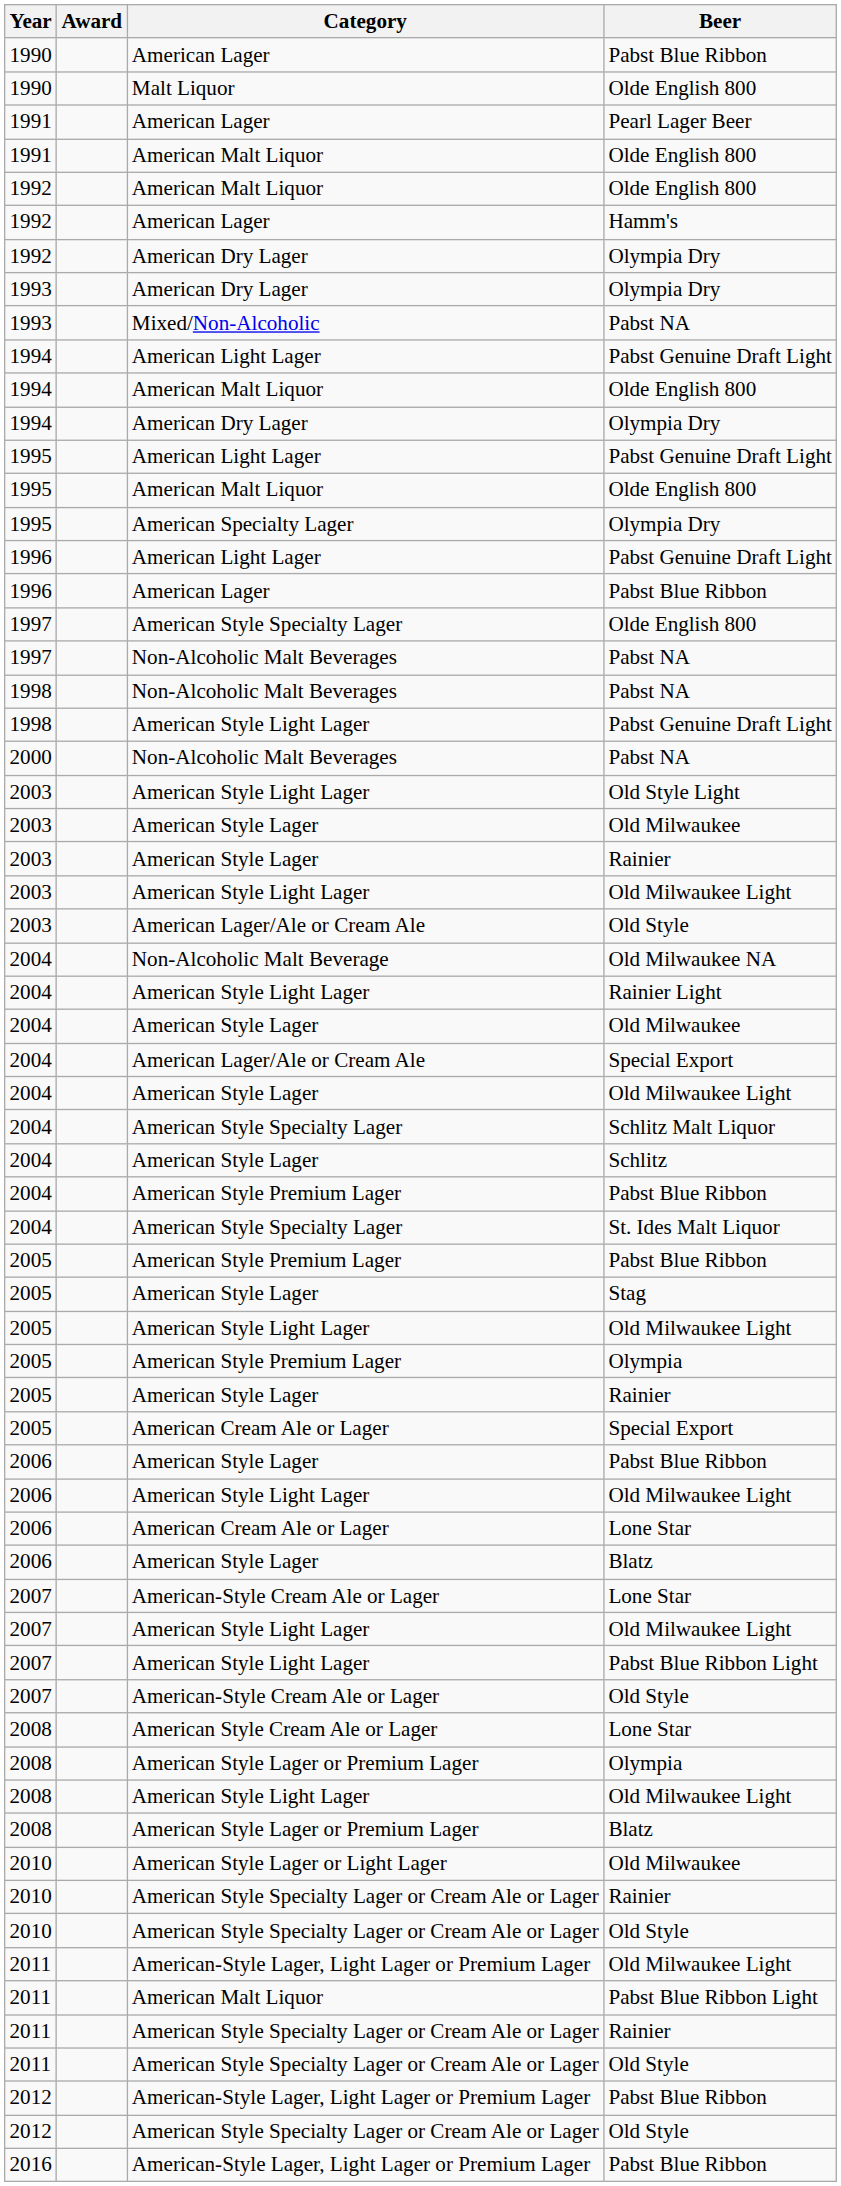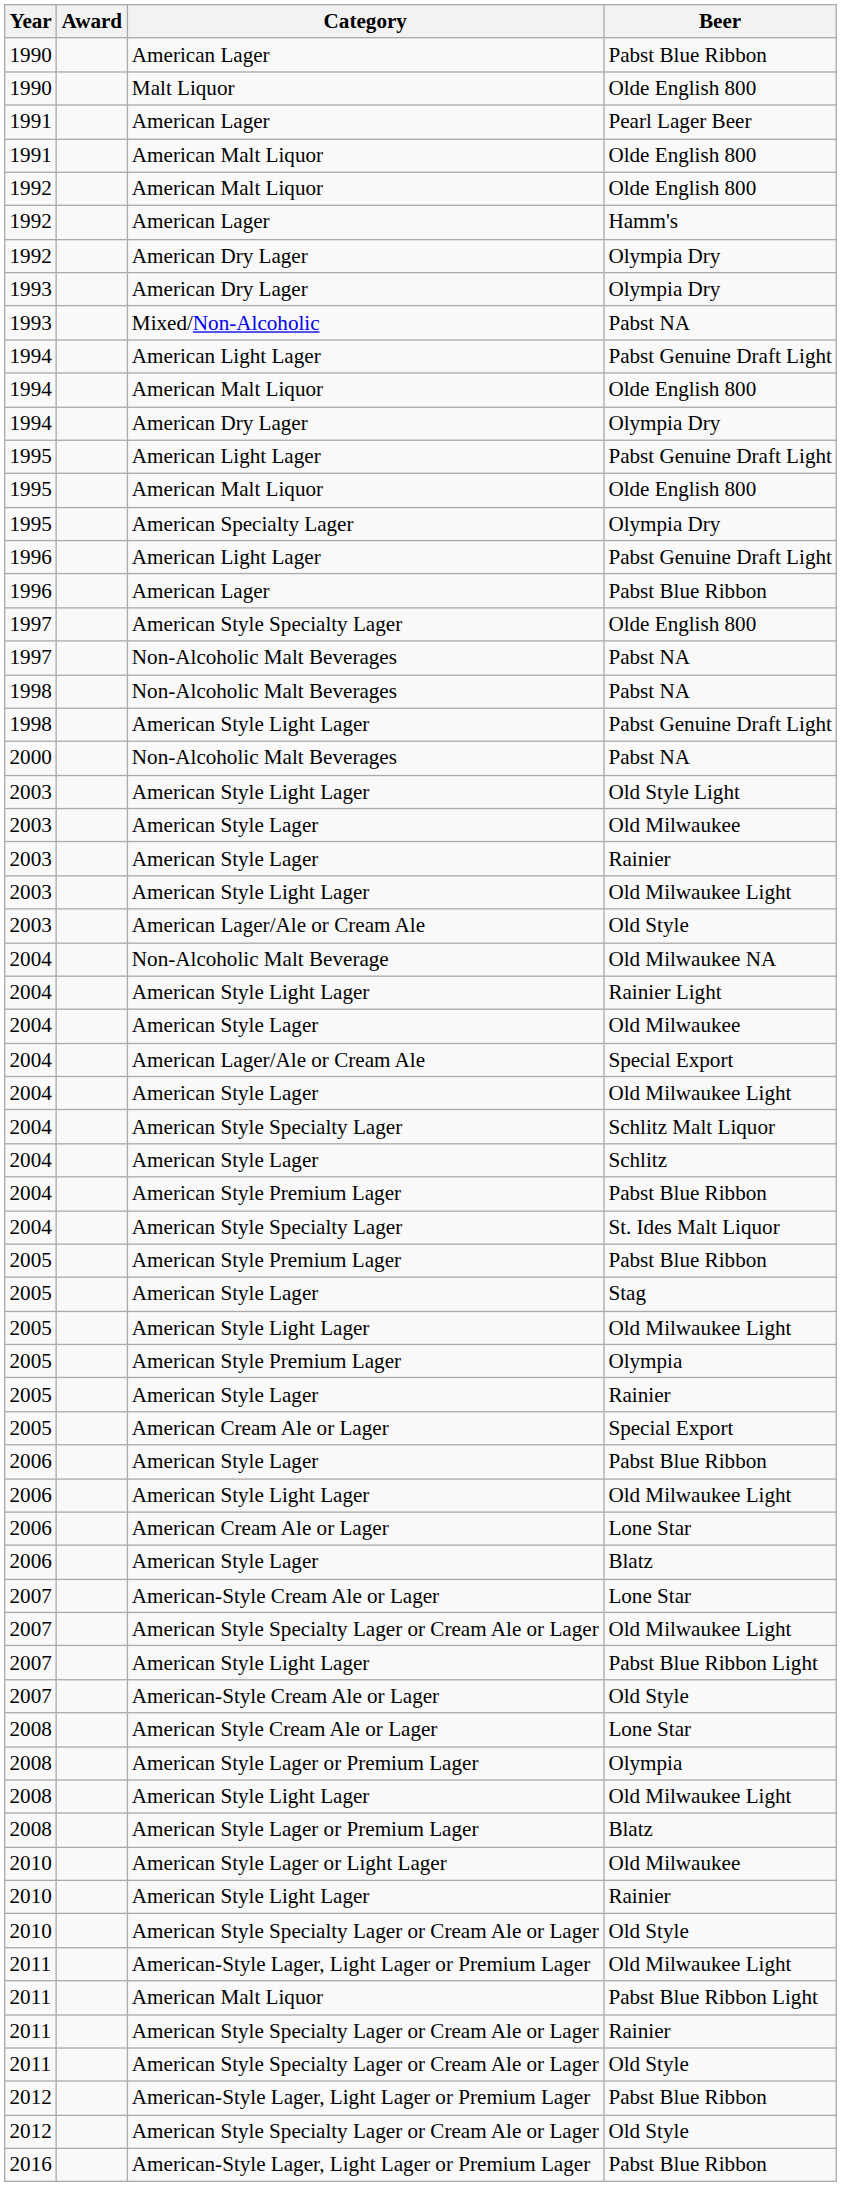2007 / Old Milwaukee Light | Category: American Style Light Lager -> American Style Specialty Lager or Cream Ale or Lager
2010 / Rainier | Category: American Style Specialty Lager or Cream Ale or Lager -> American Style Light Lager
